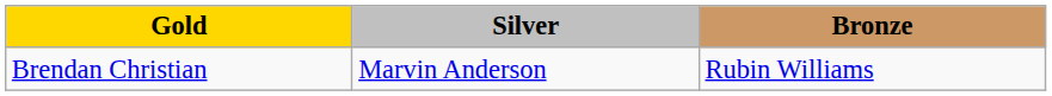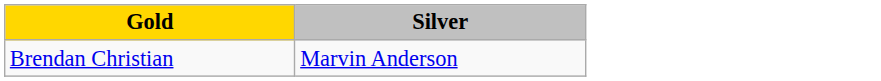- column: Bronze | Rubin Williams
